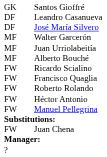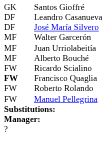Francisco Quaglia | column 1: normal -> bold
- row: FW | Héctor Antonio
- row: FW | Juan Chena
